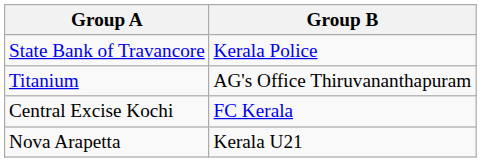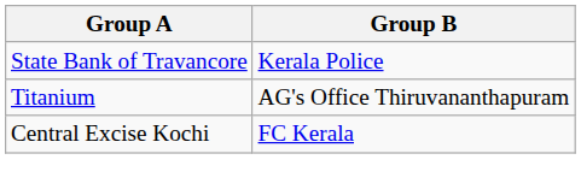- row: Nova Arapetta | Kerala U21
